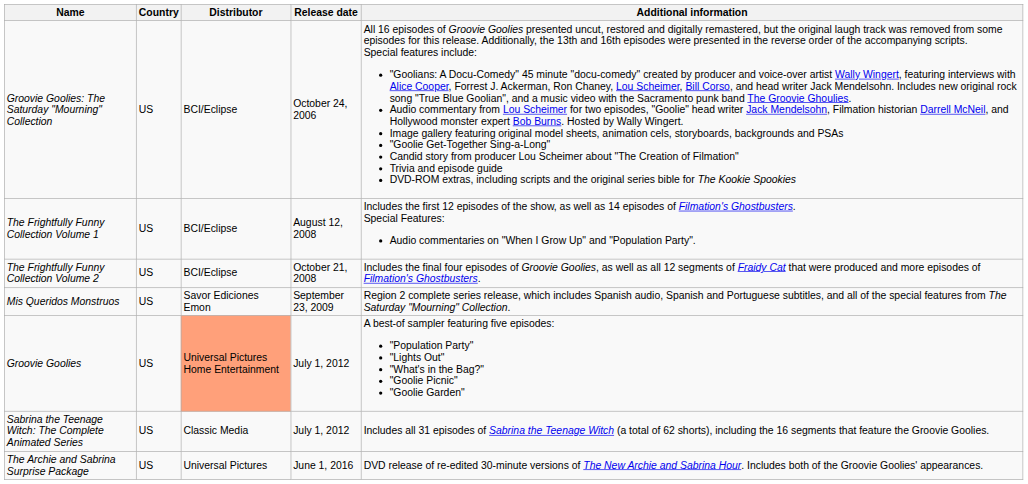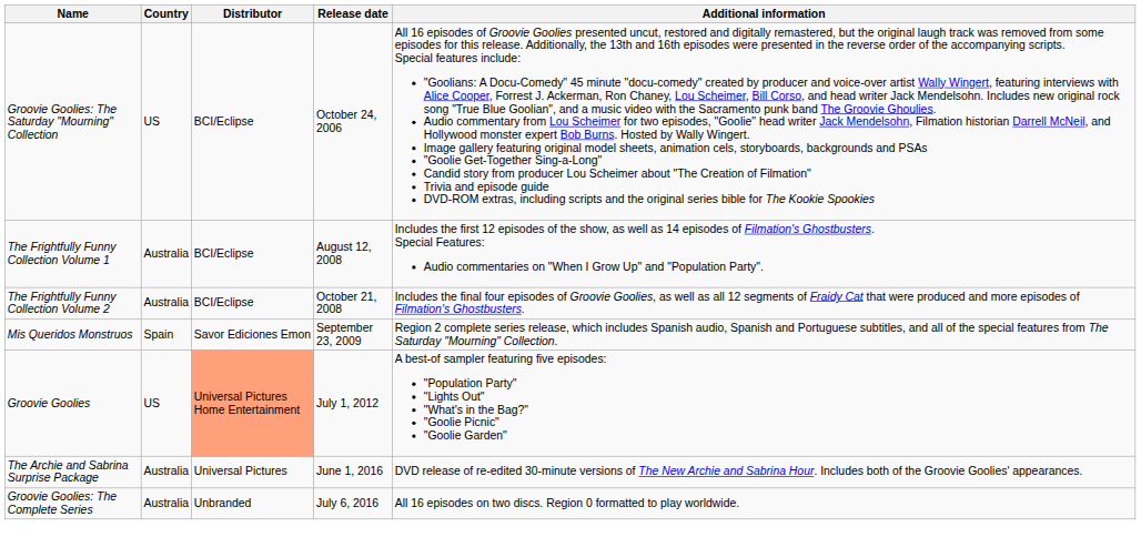The Frightfully Funny Collection Volume 1 | Country: US -> Australia
The Frightfully Funny Collection Volume 2 | Country: US -> Australia
Mis Queridos Monstruos | Country: US -> Spain
- row: Sabrina the Teenage Witch: The Complete Animated Series | US | Classic Media | July 1, 2012 | Includes all 31 episodes of Sabrina the Teenage Witch (a total of 62 shorts), including the 16 segments that feature the Groovie Goolies.
The Archie and Sabrina Surprise Package | Country: US -> Australia
+ row: Groovie Goolies: The Complete Series | Australia | Unbranded | July 6, 2016 | All 16 episodes on two discs. Region 0 formatted to play worldwide.
